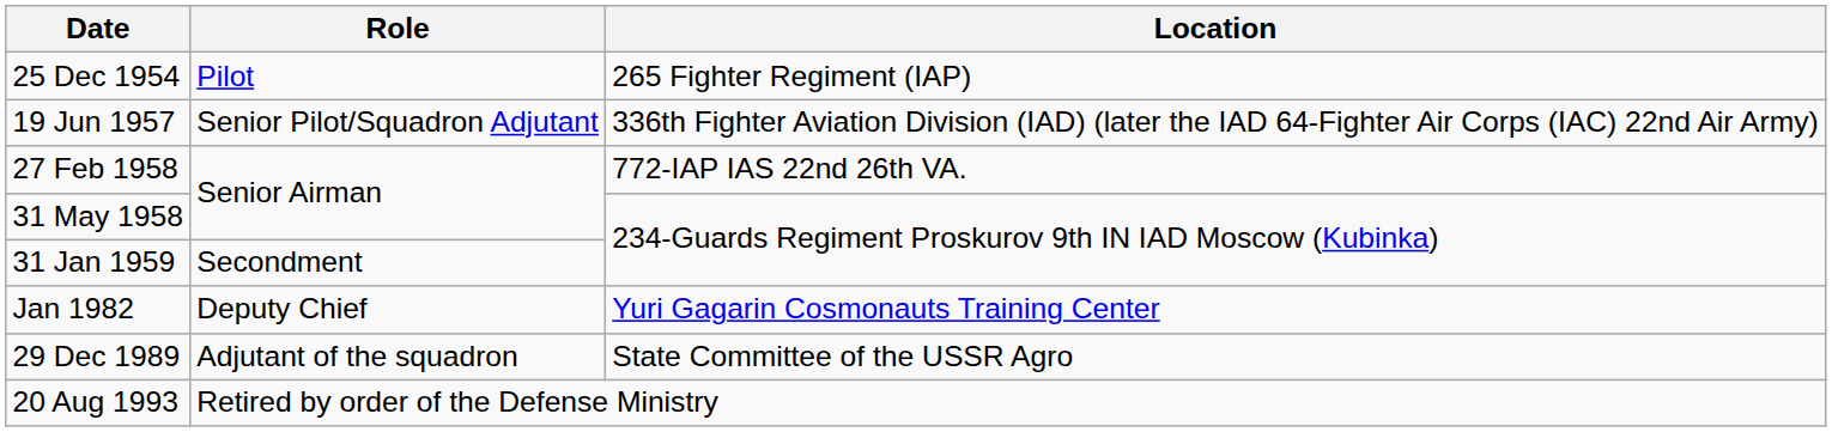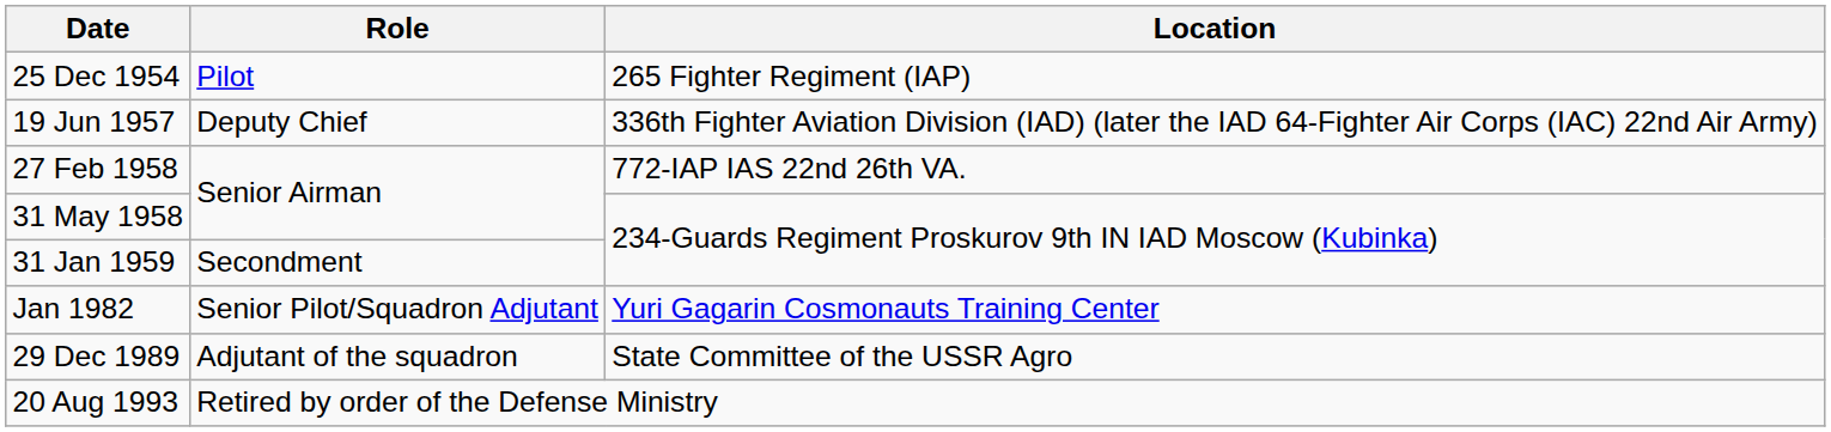19 Jun 1957 | Role: Senior Pilot/Squadron Adjutant -> Deputy Chief
Jan 1982 | Role: Deputy Chief -> Senior Pilot/Squadron Adjutant
